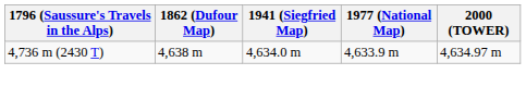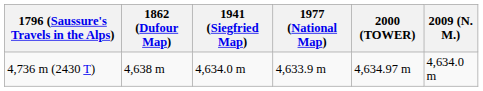+ column: 2009 (N. M.) | 4,634.0 m
